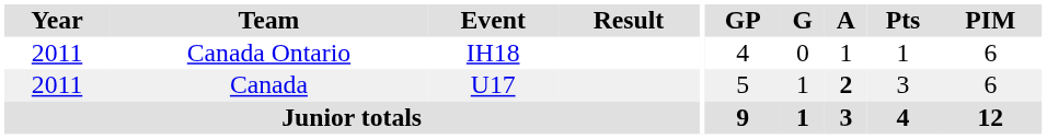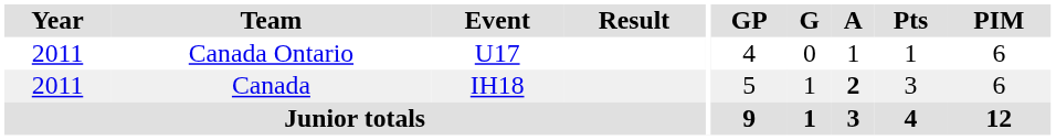Canada Ontario | Event: IH18 -> U17
Canada | Event: U17 -> IH18
